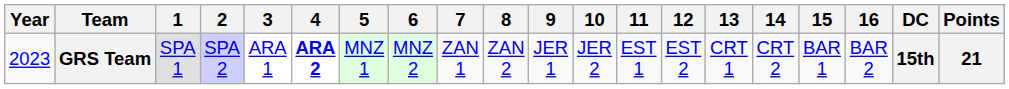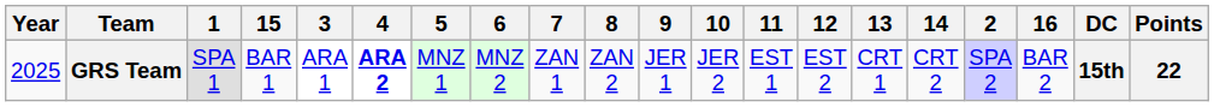columns swapped: 2 <-> 15
GRS Team | Year: 2023 -> 2025
GRS Team | Points: 21 -> 22
